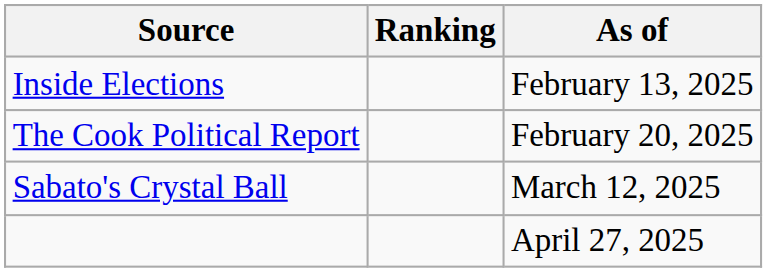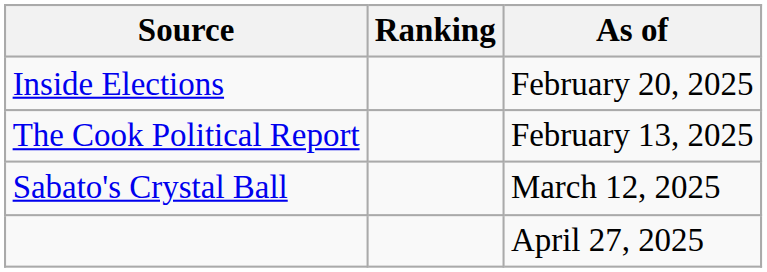Inside Elections | As of: February 13, 2025 -> February 20, 2025
The Cook Political Report | As of: February 20, 2025 -> February 13, 2025
